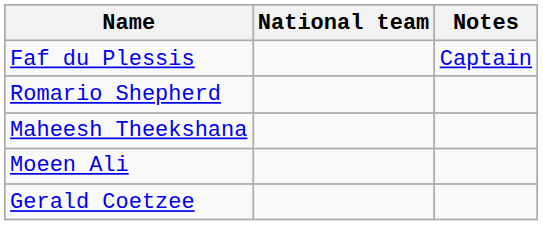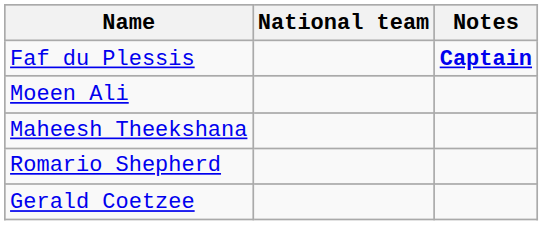Faf du Plessis | Notes: normal -> bold
rows swapped: Moeen Ali <-> Romario Shepherd
